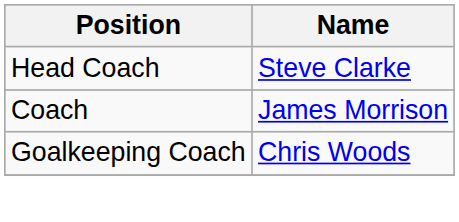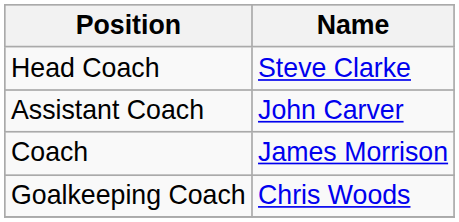+ row: Assistant Coach | John Carver
